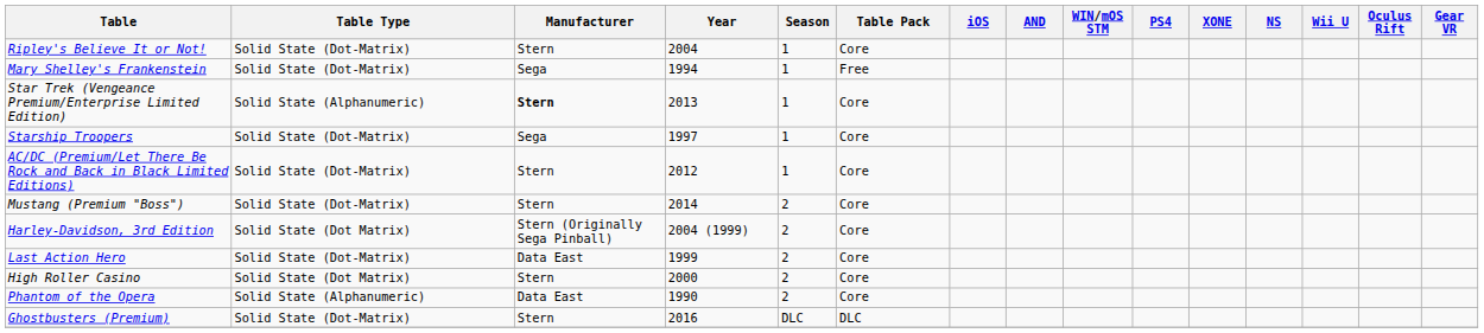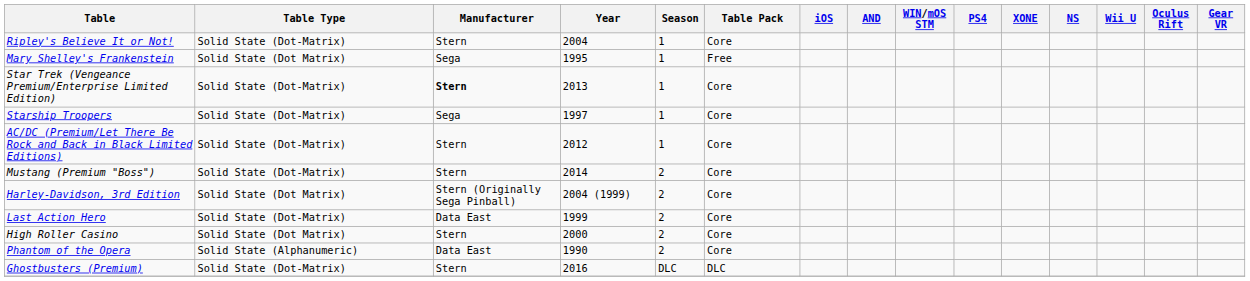Mary Shelley's Frankenstein | Table Type: Solid State (Dot-Matrix) -> Solid State (Dot Matrix)
Mary Shelley's Frankenstein | Year: 1994 -> 1995
Star Trek (Vengeance Premium/Enterprise Limited Edition) | Table Type: Solid State (Alphanumeric) -> Solid State (Dot-Matrix)
